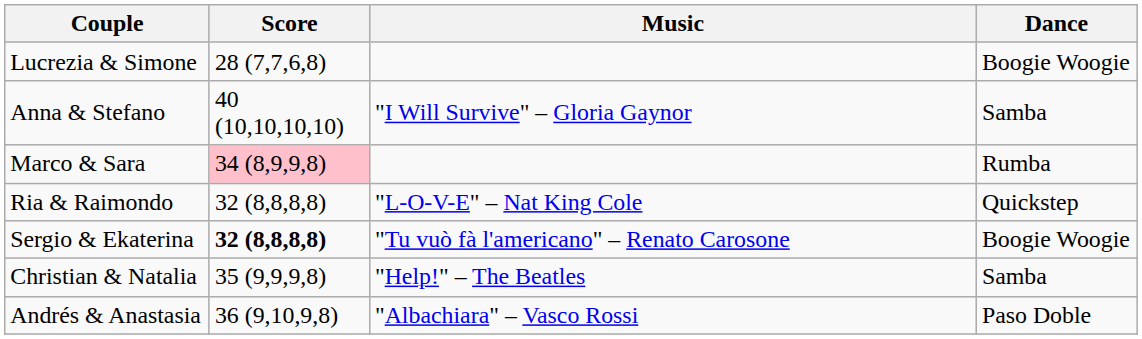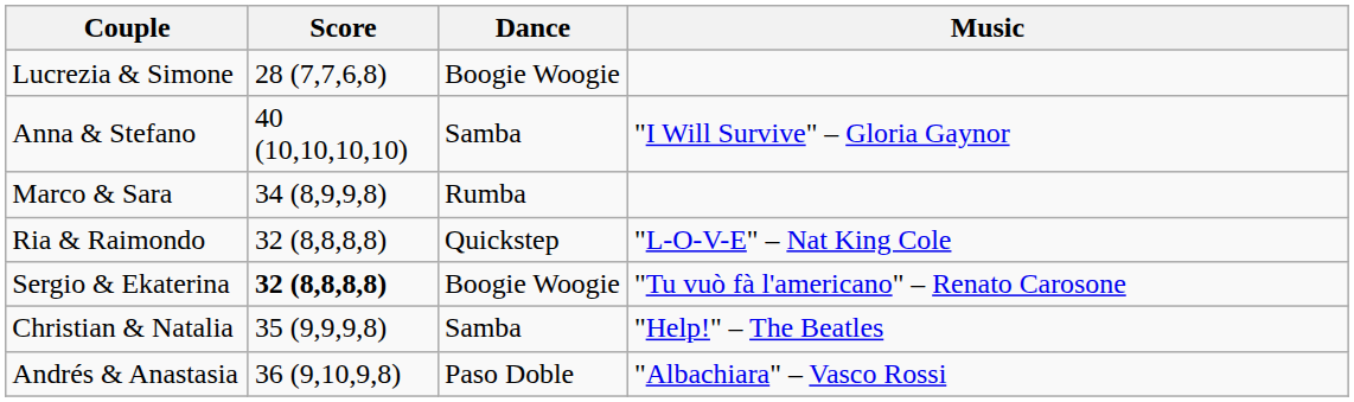columns swapped: Dance <-> Music
Marco & Sara | Score: pink background -> no background
